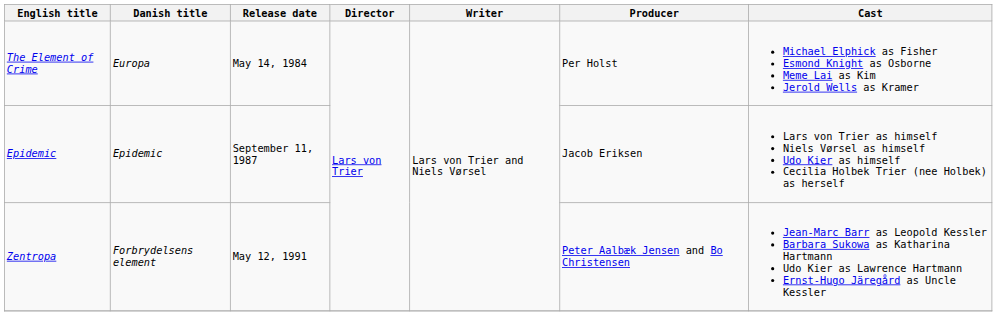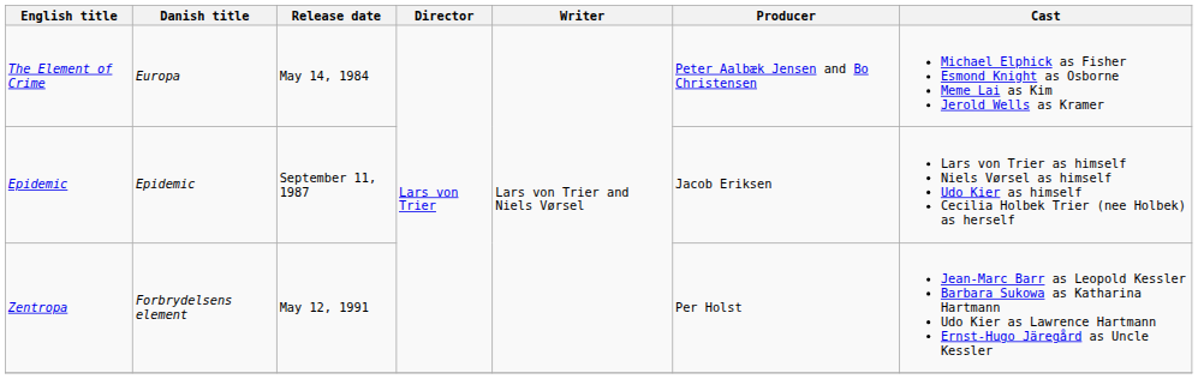The Element of Crime | Producer: Per Holst -> Peter Aalbæk Jensen and Bo Christensen
Zentropa | Producer: Peter Aalbæk Jensen and Bo Christensen -> Per Holst
